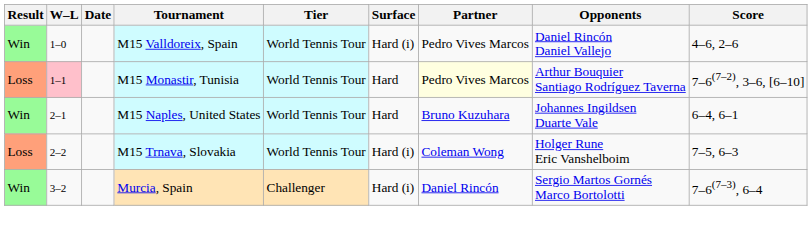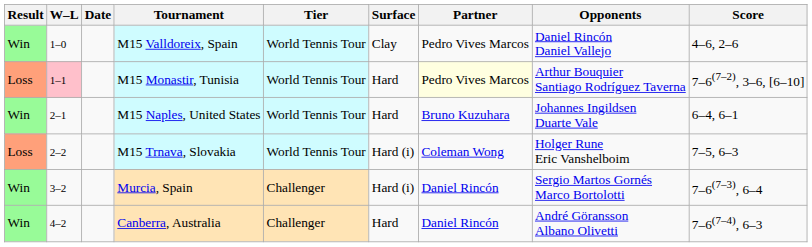M15 Valldoreix, Spain | Surface: Hard (i) -> Clay
+ row: Win | 4–2 | Canberra, Australia | Challenger | Hard | Daniel Rincón | André Göransson Albano Olivetti | 7–6(7–4), 6–3
